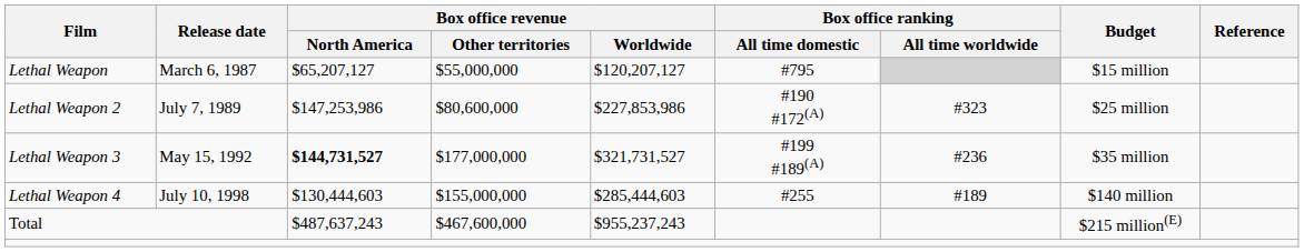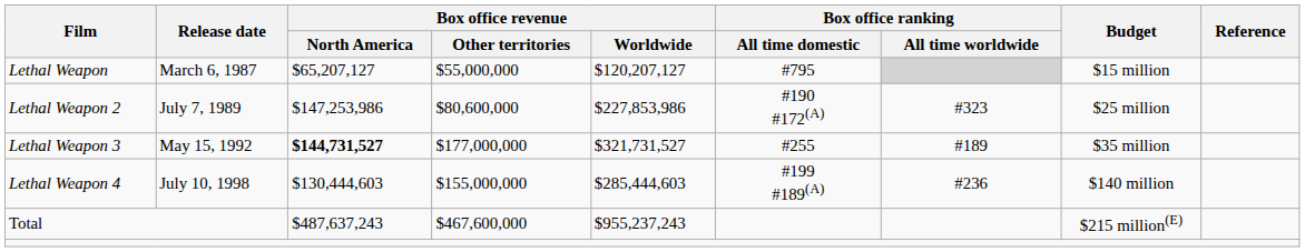Lethal Weapon 3 | Box office ranking / All time domestic: #199 #189(A) -> #255
Lethal Weapon 3 | Box office ranking / All time worldwide: #236 -> #189
Lethal Weapon 4 | Box office ranking / All time domestic: #255 -> #199 #189(A)
Lethal Weapon 4 | Box office ranking / All time worldwide: #189 -> #236
